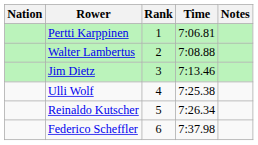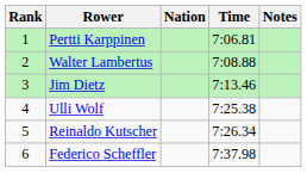columns swapped: Rank <-> Nation
